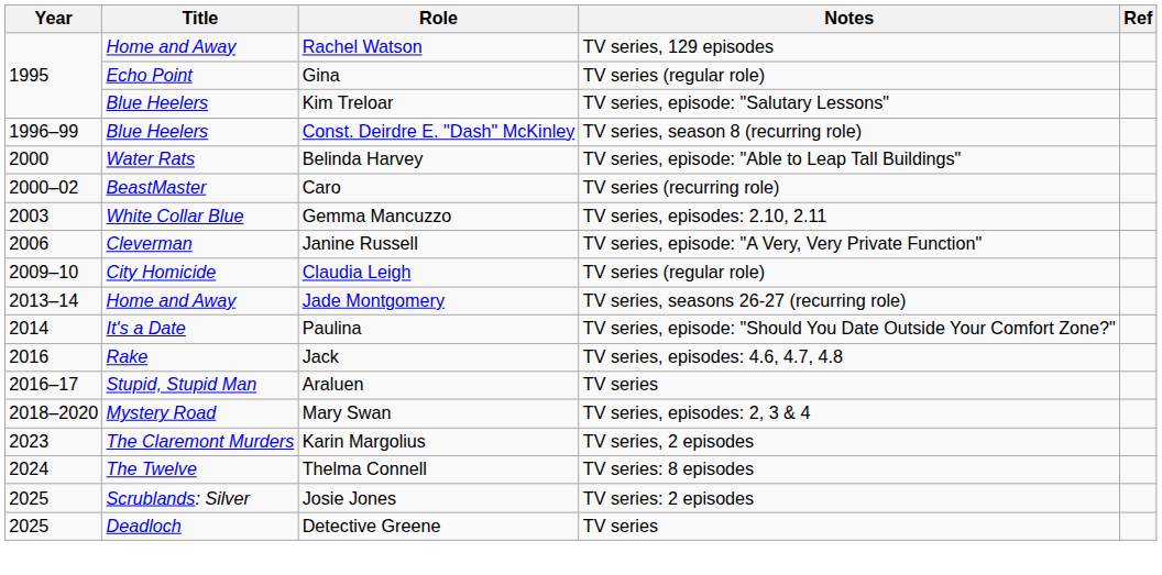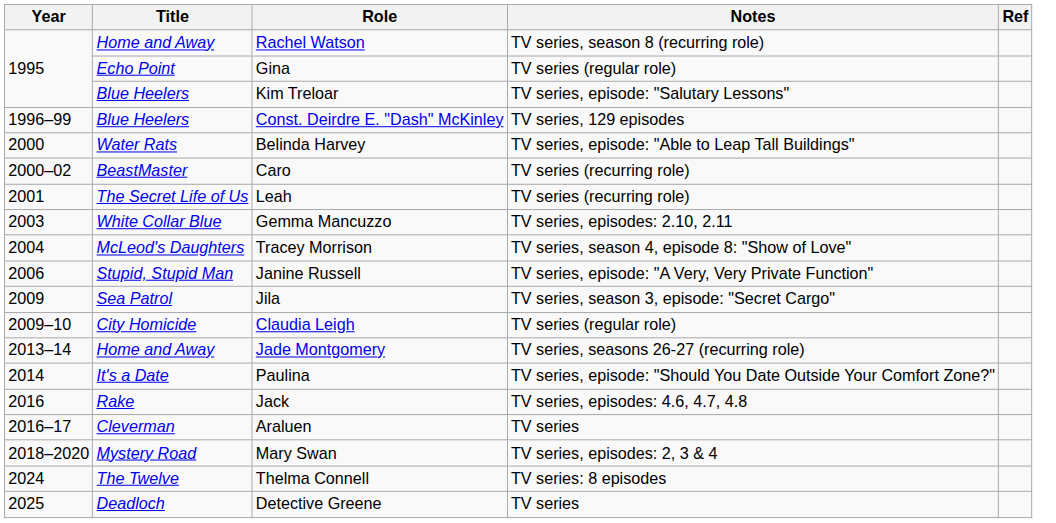Rachel Watson | Notes: TV series, 129 episodes -> TV series, season 8 (recurring role)
Const. Deirdre E. "Dash" McKinley | Notes: TV series, season 8 (recurring role) -> TV series, 129 episodes
+ row: 2001 | The Secret Life of Us | Leah | TV series (recurring role)
+ row: 2004 | McLeod's Daughters | Tracey Morrison | TV series, season 4, episode 8: "Show of Love"
Janine Russell | Title: Cleverman -> Stupid, Stupid Man
+ row: 2009 | Sea Patrol | Jila | TV series, season 3, episode: "Secret Cargo"
Araluen | Title: Stupid, Stupid Man -> Cleverman
- row: 2023 | The Claremont Murders | Karin Margolius | TV series, 2 episodes
- row: 2025 | Scrublands: Silver | Josie Jones | TV series: 2 episodes
